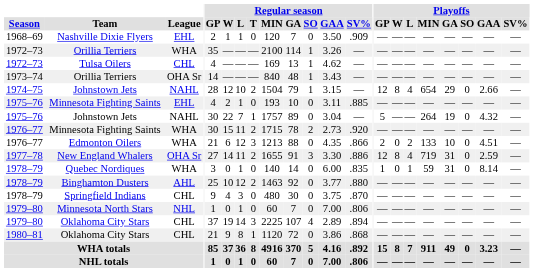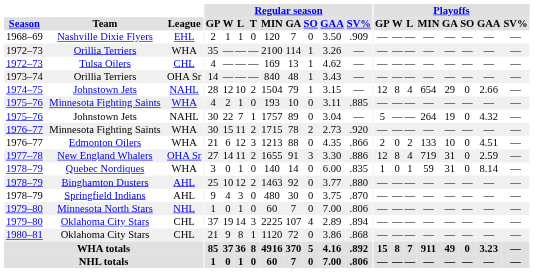1975–76 / Minnesota Fighting Saints | League: EHL -> WHA
Springfield Indians | League: CHL -> AHL
